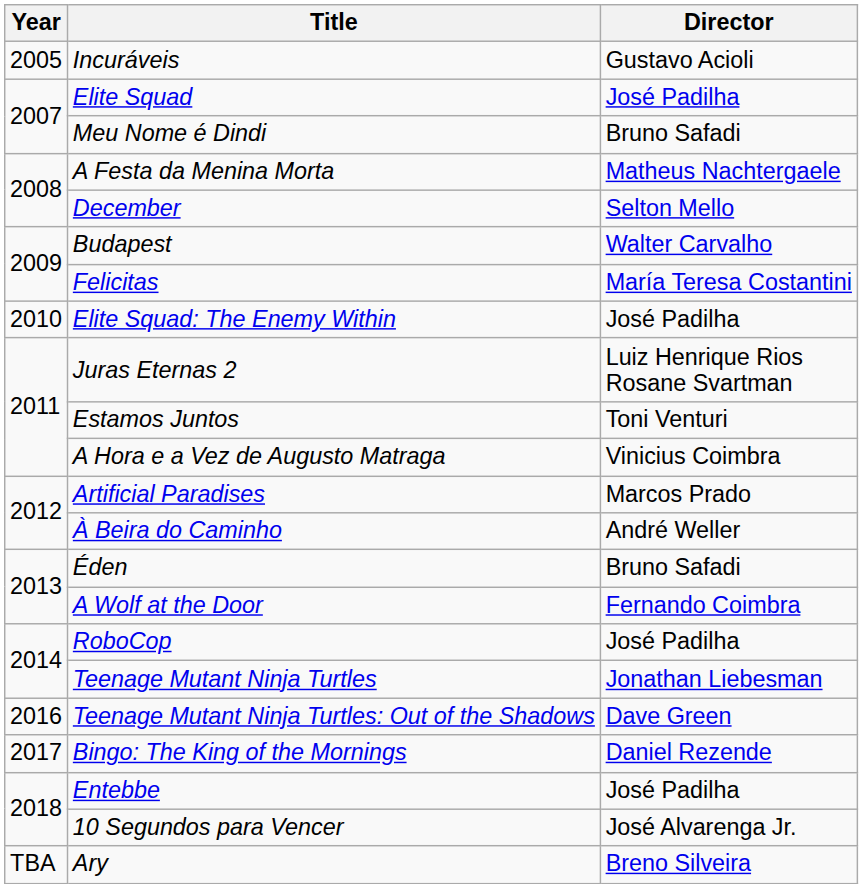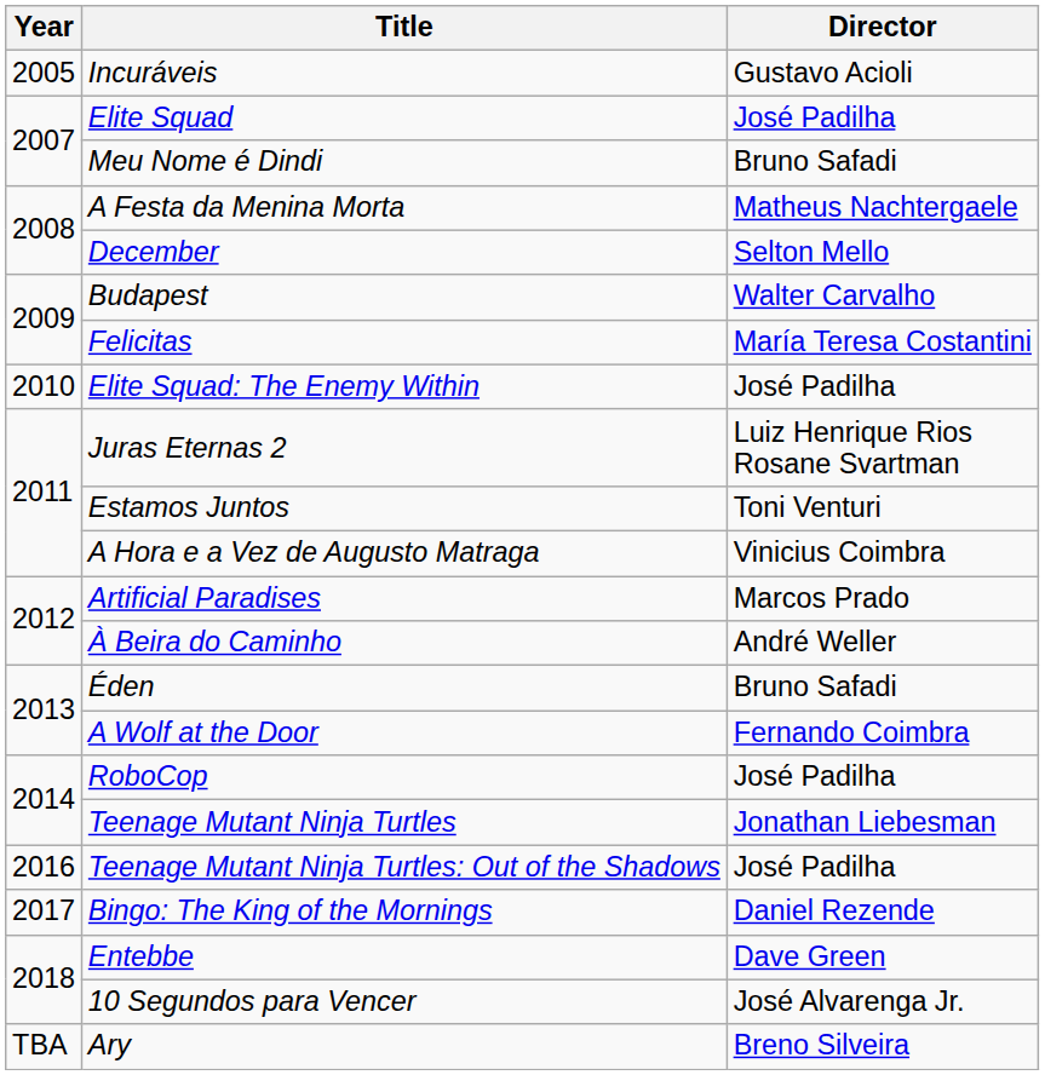Teenage Mutant Ninja Turtles: Out of the Shadows | Director: Dave Green -> José Padilha
Entebbe | Director: José Padilha -> Dave Green
